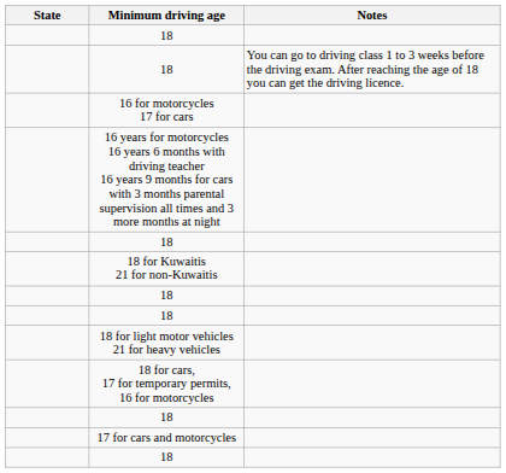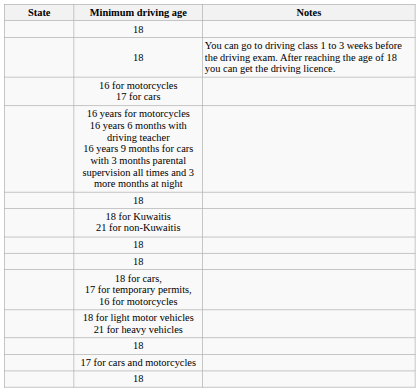rows swapped: 18 for light motor vehicles 21 for heavy vehicles <-> 18 for cars, 17 for temporary permits, 16 for motorcycles
